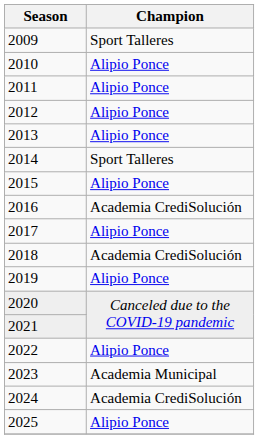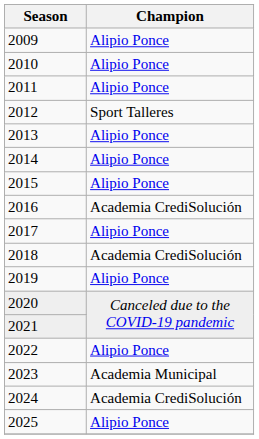2009 | Champion: Sport Talleres -> Alipio Ponce
2012 | Champion: Alipio Ponce -> Sport Talleres
2014 | Champion: Sport Talleres -> Alipio Ponce
